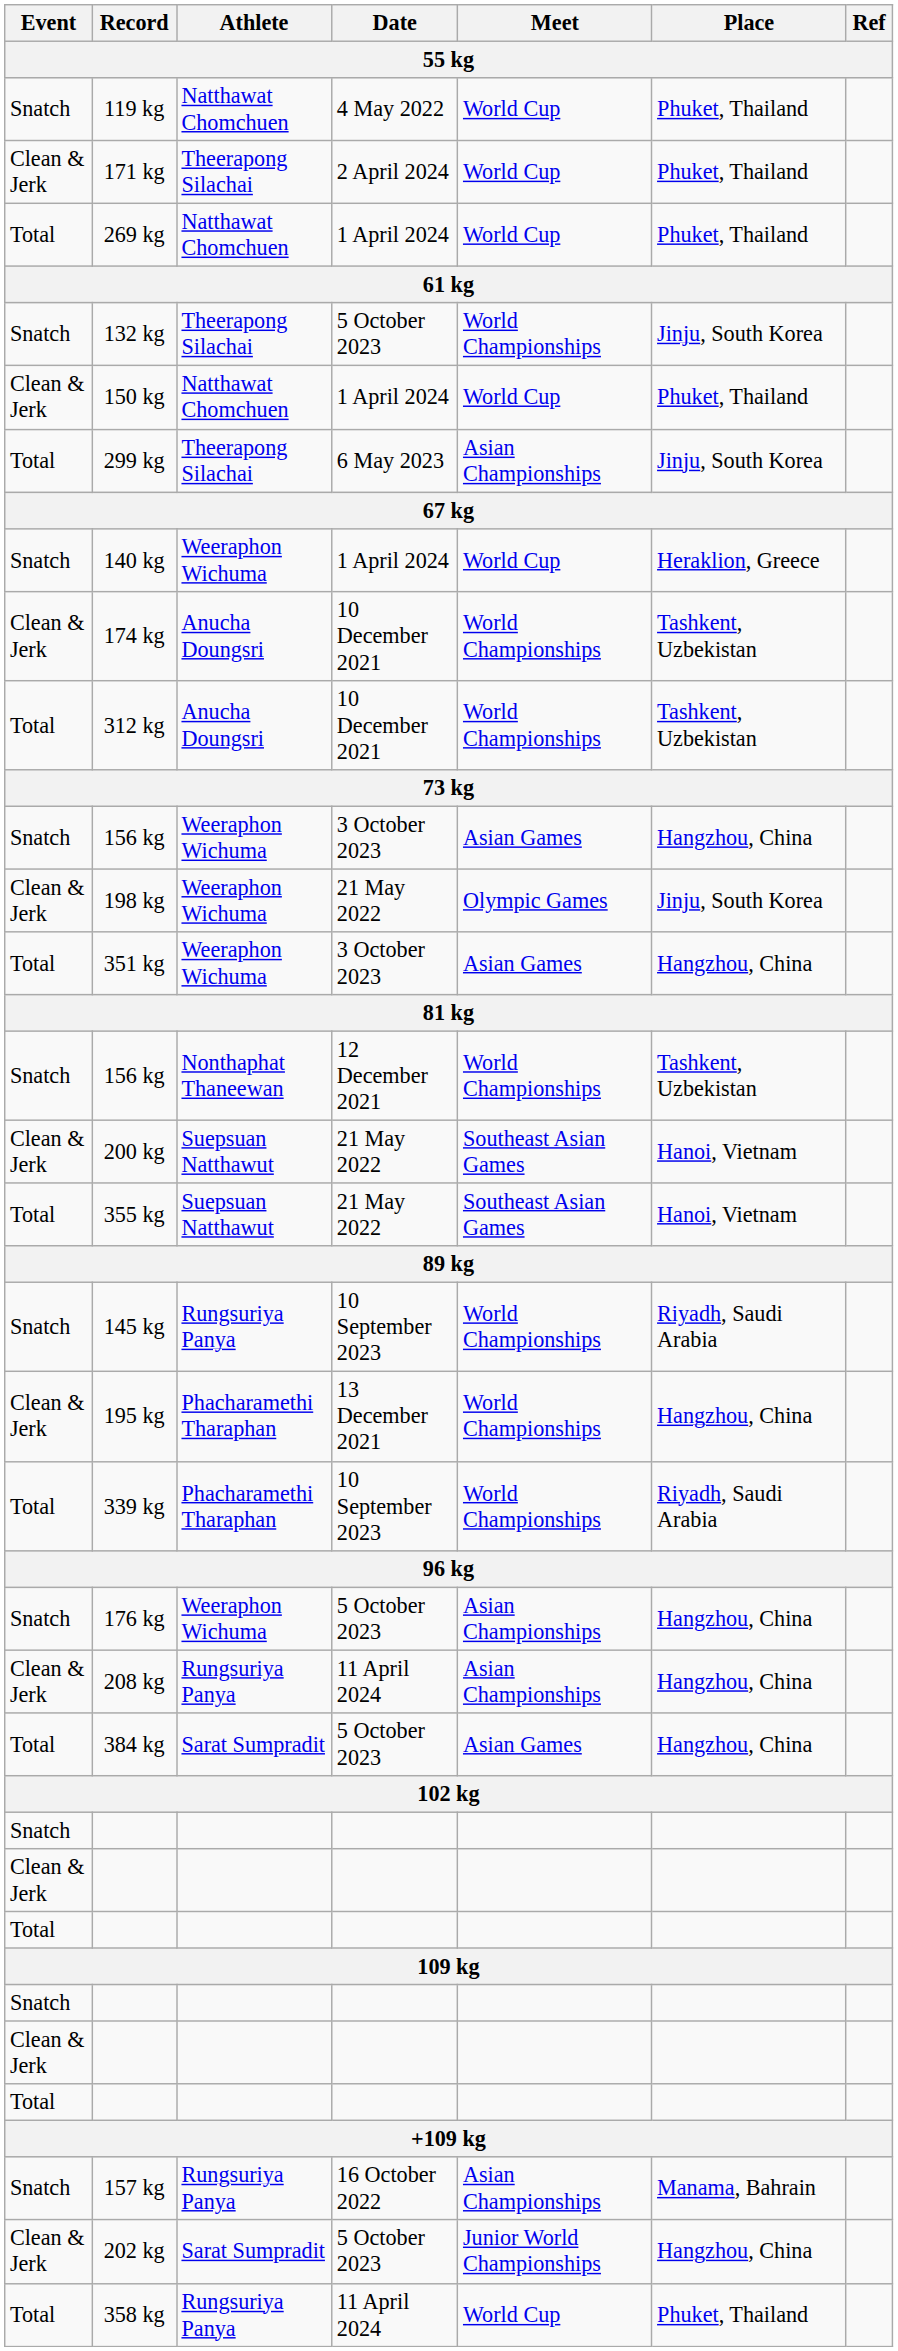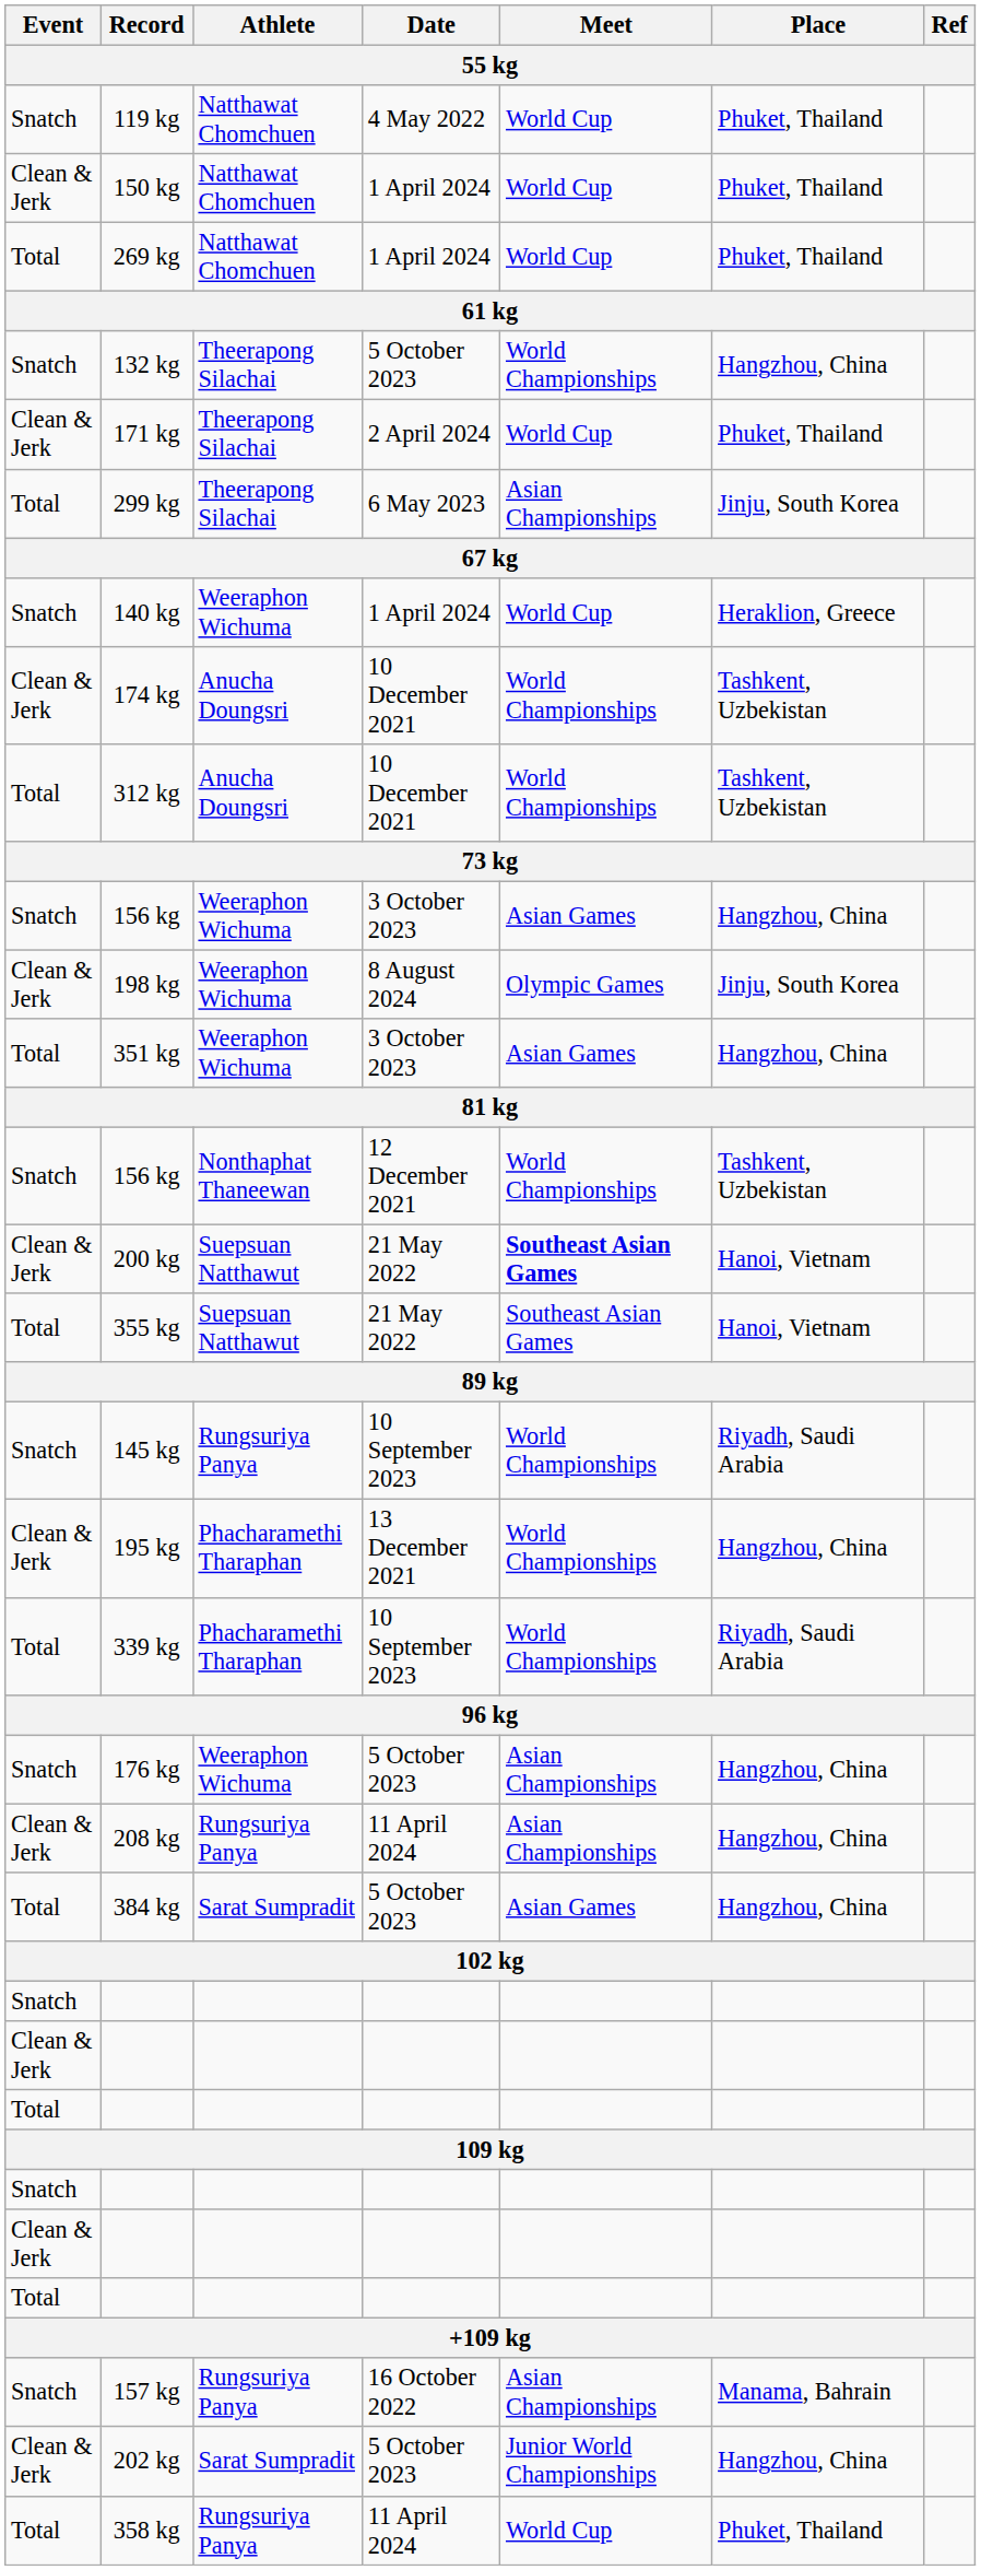rows swapped: 150 kg <-> 171 kg
132 kg | Place: Jinju, South Korea -> Hangzhou, China
198 kg | Date: 21 May 2022 -> 8 August 2024
200 kg | Meet: normal -> bold
